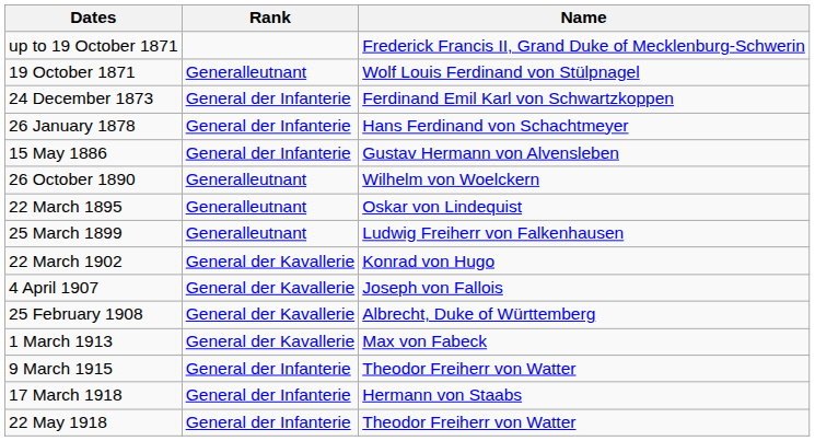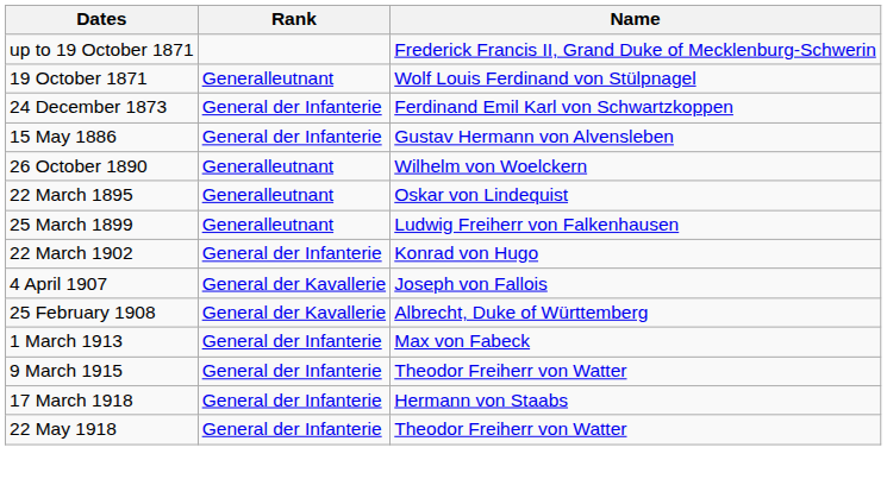- row: 26 January 1878 | General der Infanterie | Hans Ferdinand von Schachtmeyer
22 March 1902 | Rank: General der Kavallerie -> General der Infanterie
1 March 1913 | Rank: General der Kavallerie -> General der Infanterie
